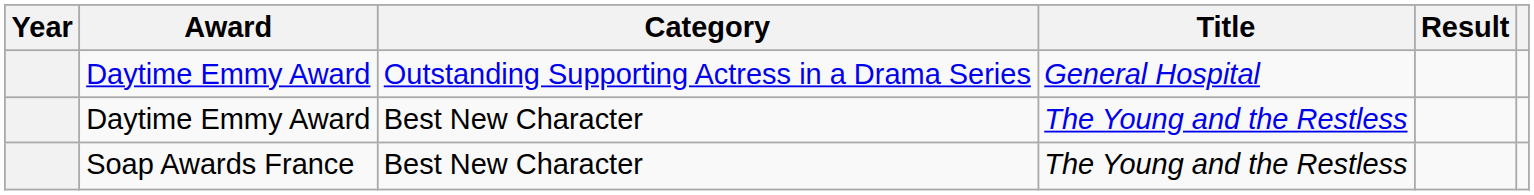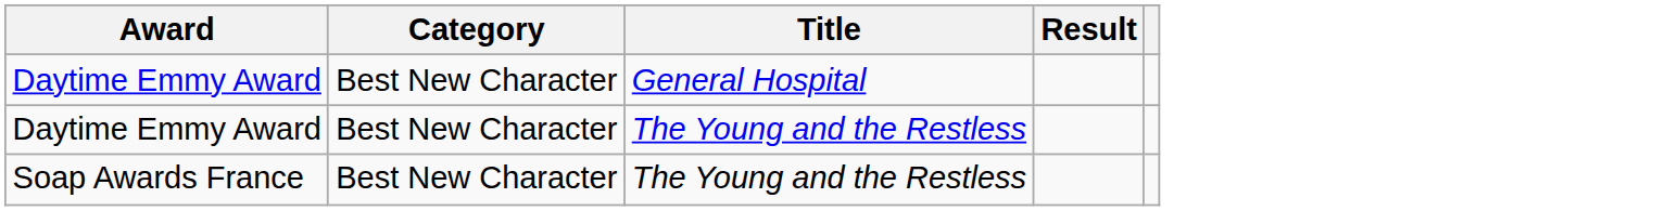- column: Year
Daytime Emmy Award / General Hospital | Category: Outstanding Supporting Actress in a Drama Series -> Best New Character
